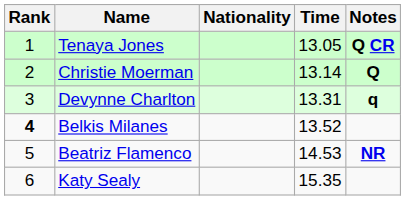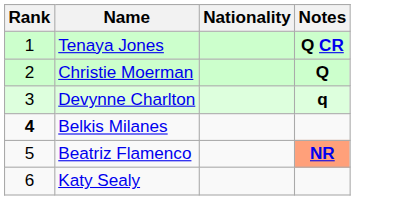- column: Time | 13.05 | 13.14 | 13.31 | 13.52 | 14.53 | 15.35
Beatriz Flamenco | Notes: no background -> lightsalmon background
